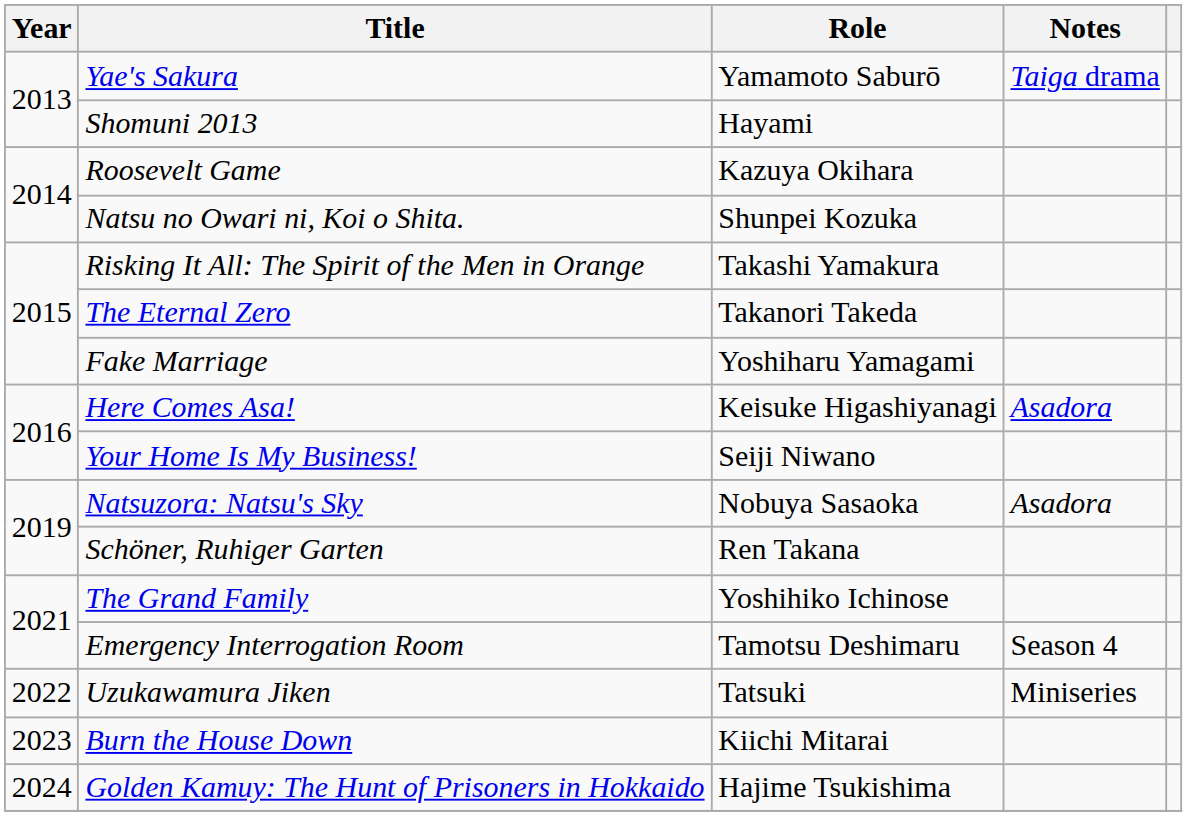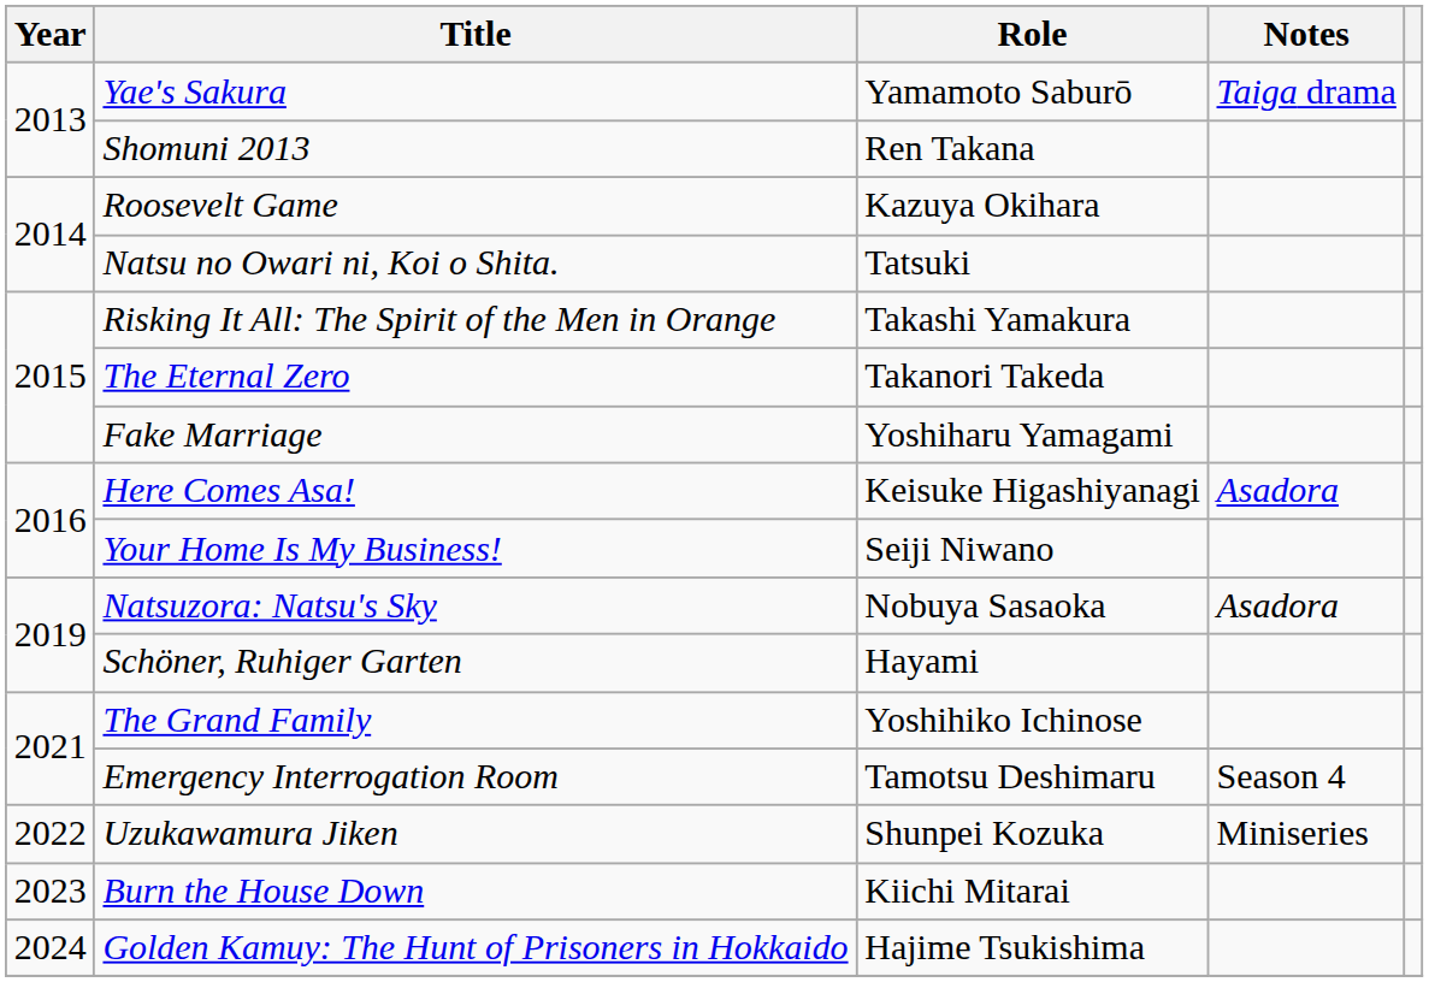Shomuni 2013 | Role: Hayami -> Ren Takana
Natsu no Owari ni, Koi o Shita. | Role: Shunpei Kozuka -> Tatsuki
Schöner, Ruhiger Garten | Role: Ren Takana -> Hayami
Uzukawamura Jiken | Role: Tatsuki -> Shunpei Kozuka
